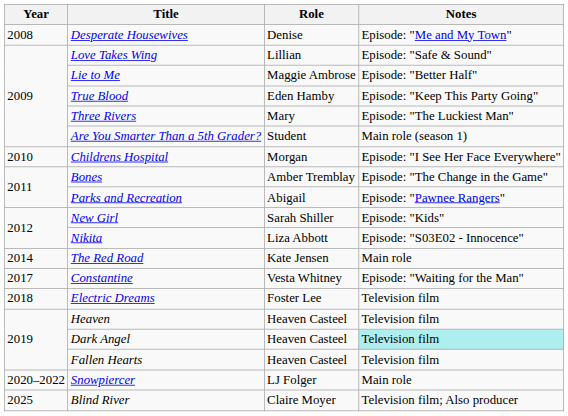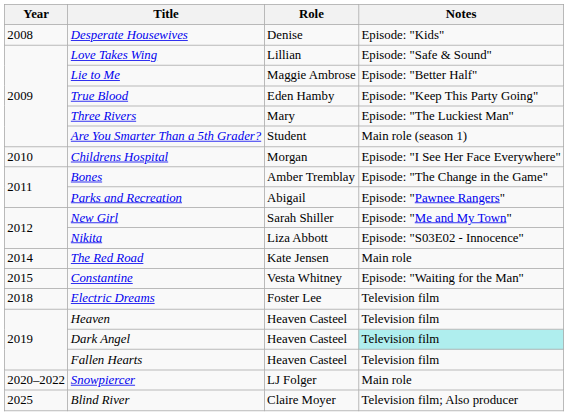Desperate Housewives | Notes: Episode: "Me and My Town" -> Episode: "Kids"
New Girl | Notes: Episode: "Kids" -> Episode: "Me and My Town"
Constantine | Year: 2017 -> 2015
